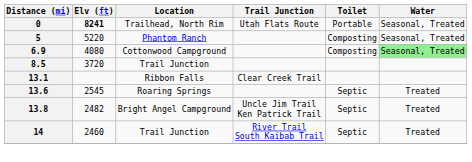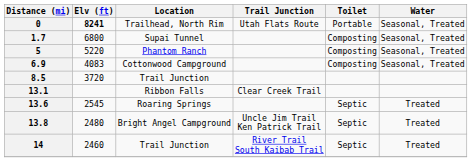+ row: 1.7 | 6800 | Supai Tunnel | Composting | Seasonal, Treated
6.9 | Elv (ft): 4080 -> 4083
6.9 | Water: lightgreen background -> no background
13.8 | Elv (ft): 2482 -> 2480
